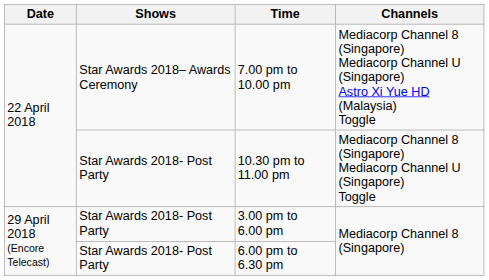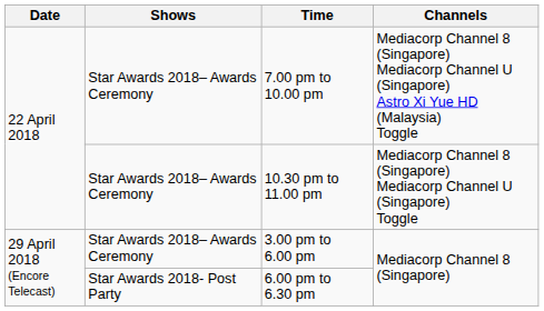10.30 pm to 11.00 pm | Shows: Star Awards 2018- Post Party -> Star Awards 2018– Awards Ceremony
3.00 pm to 6.00 pm | Shows: Star Awards 2018- Post Party -> Star Awards 2018– Awards Ceremony
